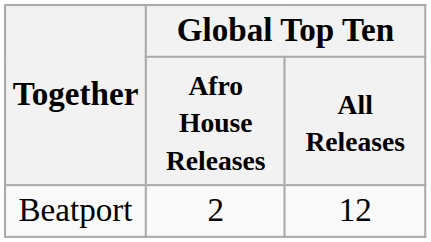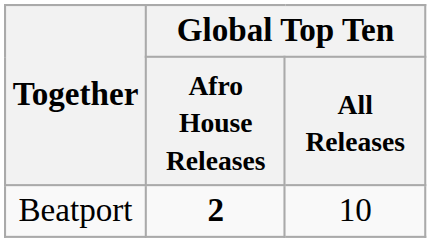Beatport | Global Top Ten / Afro House Releases: normal -> bold
Beatport | Global Top Ten / All Releases: 12 -> 10
